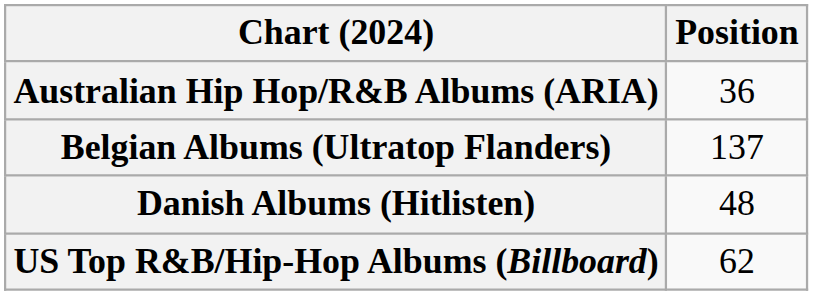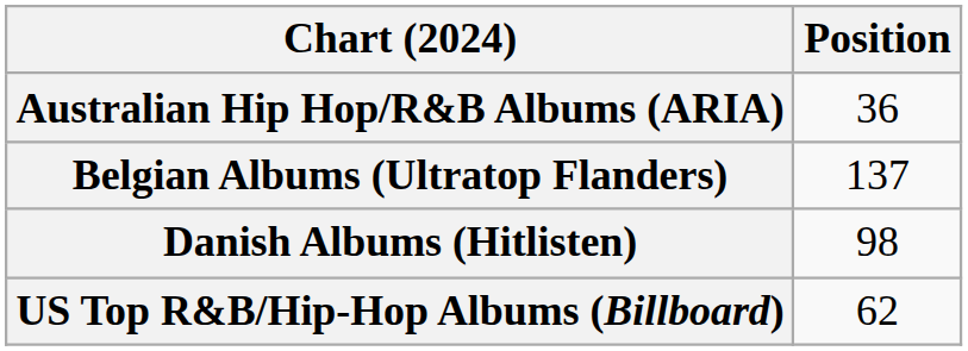Danish Albums (Hitlisten) | Position: 48 -> 98
